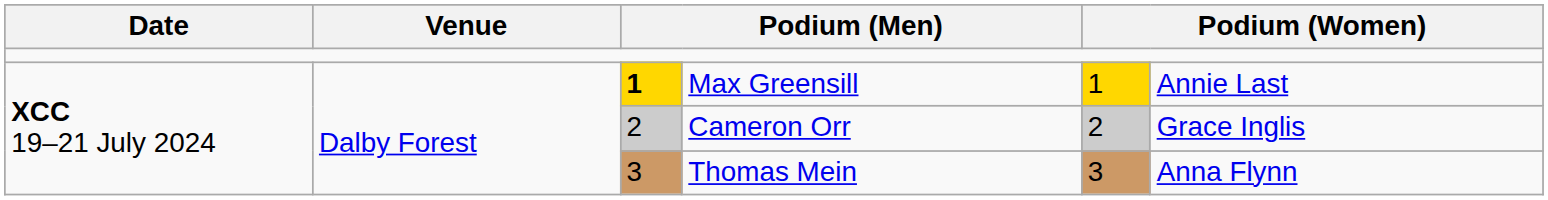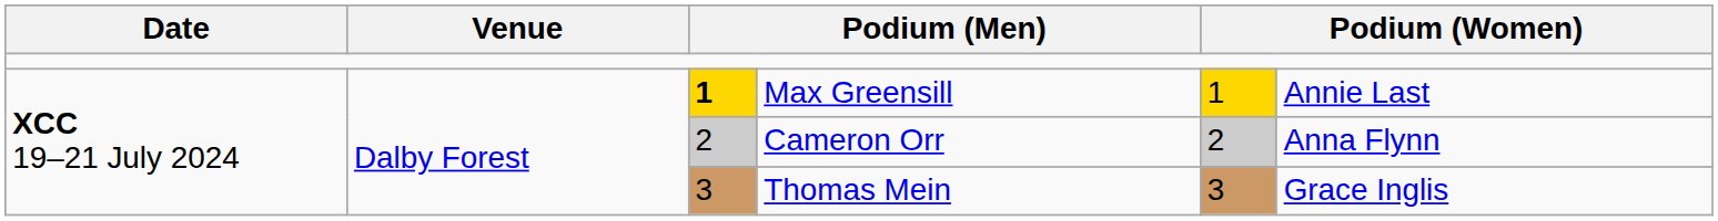Cameron Orr | column 6: Grace Inglis -> Anna Flynn
Thomas Mein | column 6: Anna Flynn -> Grace Inglis
